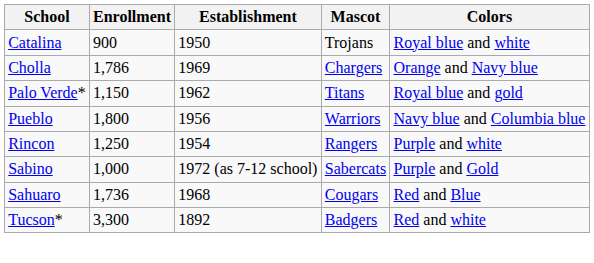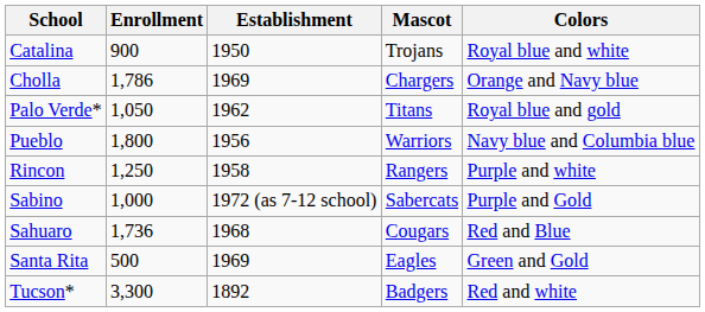Palo Verde* | Enrollment: 1,150 -> 1,050
Rincon | Establishment: 1954 -> 1958
+ row: Santa Rita | 500 | 1969 | Eagles | Green and Gold
